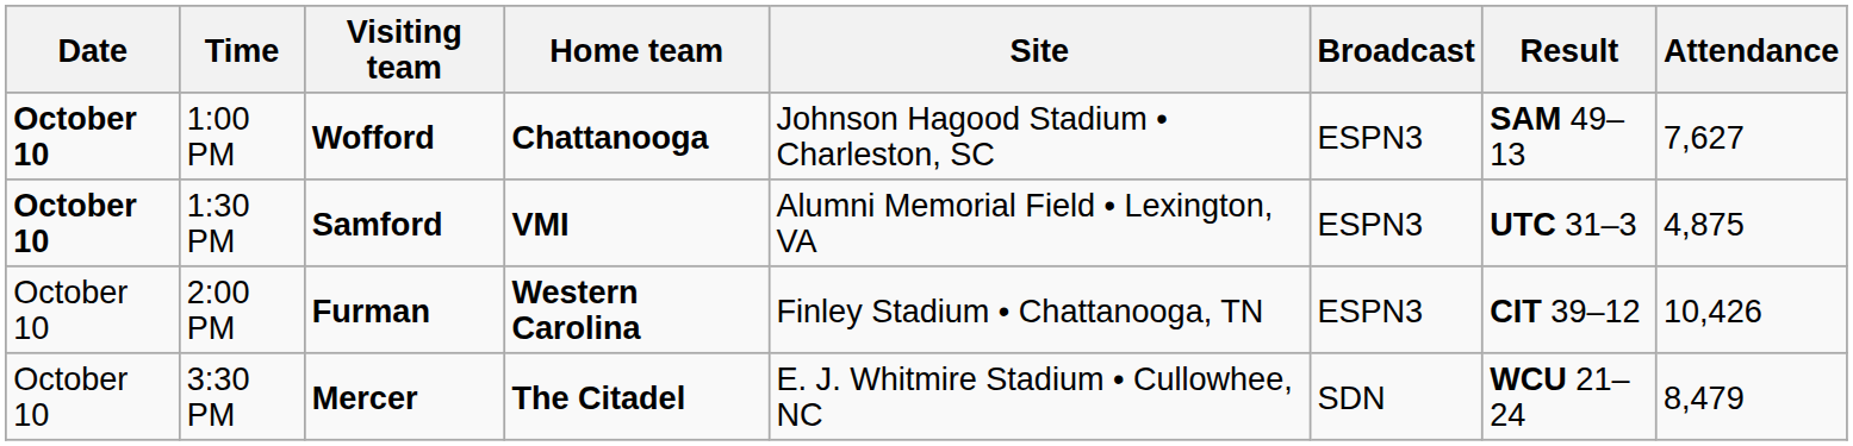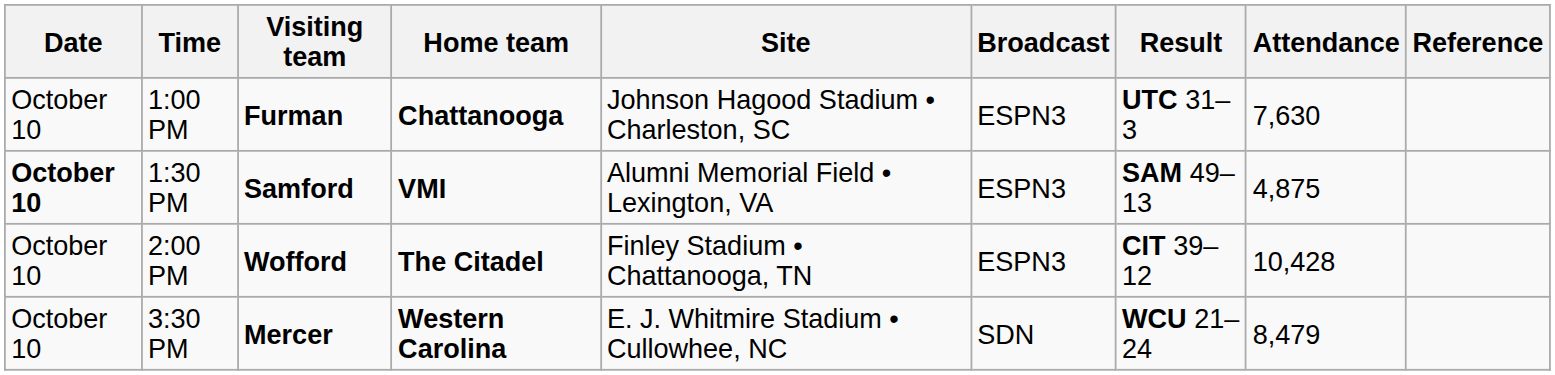+ column: Reference
1:00 PM | Date: bold -> normal
1:00 PM | Visiting team: Wofford -> Furman
1:00 PM | Result: SAM 49–13 -> UTC 31–3
1:00 PM | Attendance: 7,627 -> 7,630
1:30 PM | Result: UTC 31–3 -> SAM 49–13
2:00 PM | Visiting team: Furman -> Wofford
2:00 PM | Home team: Western Carolina -> The Citadel
2:00 PM | Attendance: 10,426 -> 10,428
3:30 PM | Home team: The Citadel -> Western Carolina
